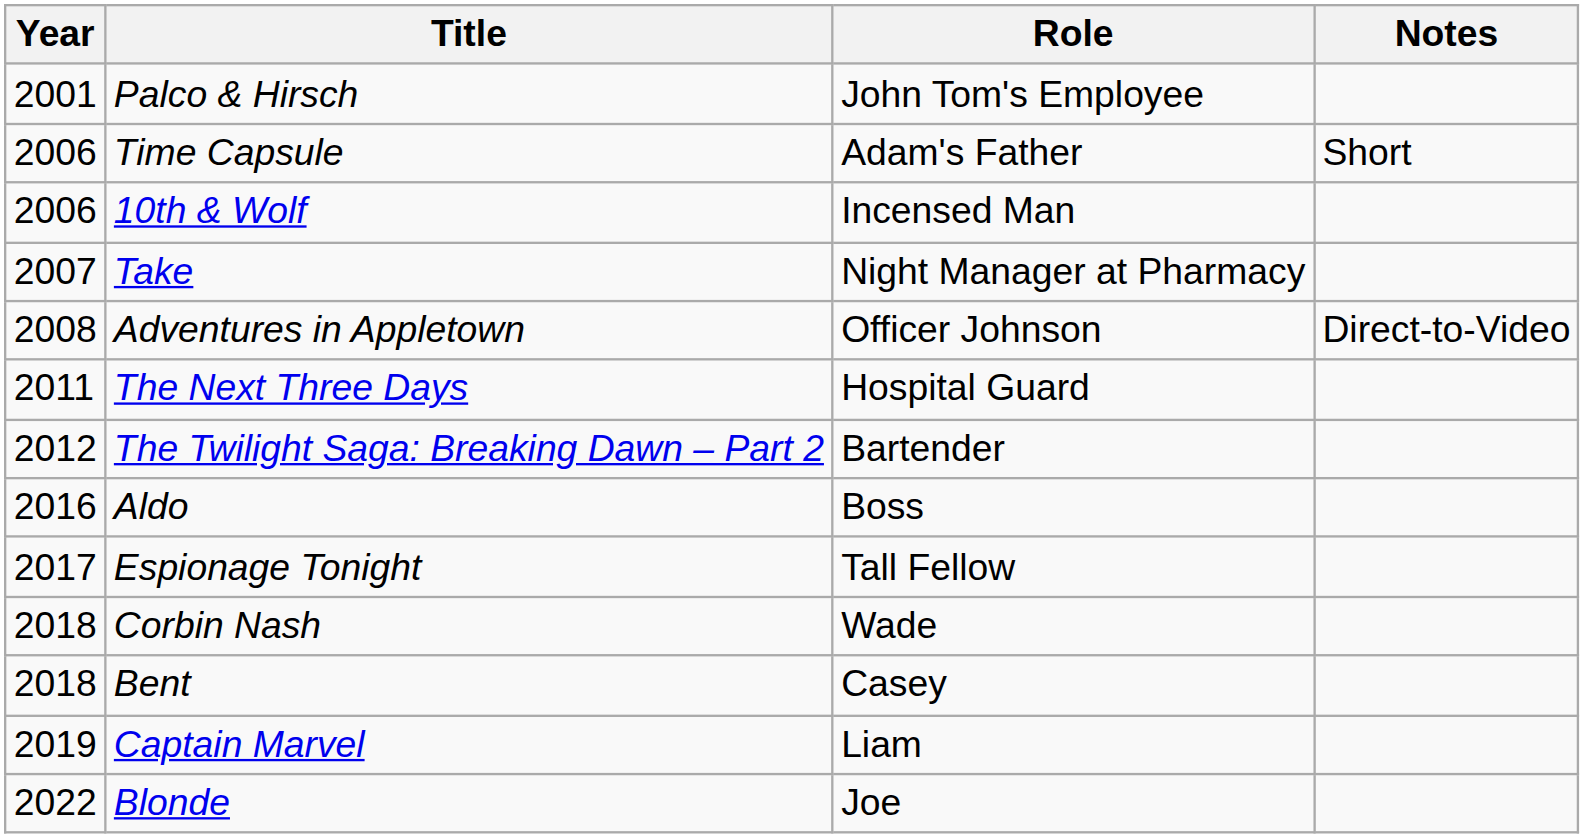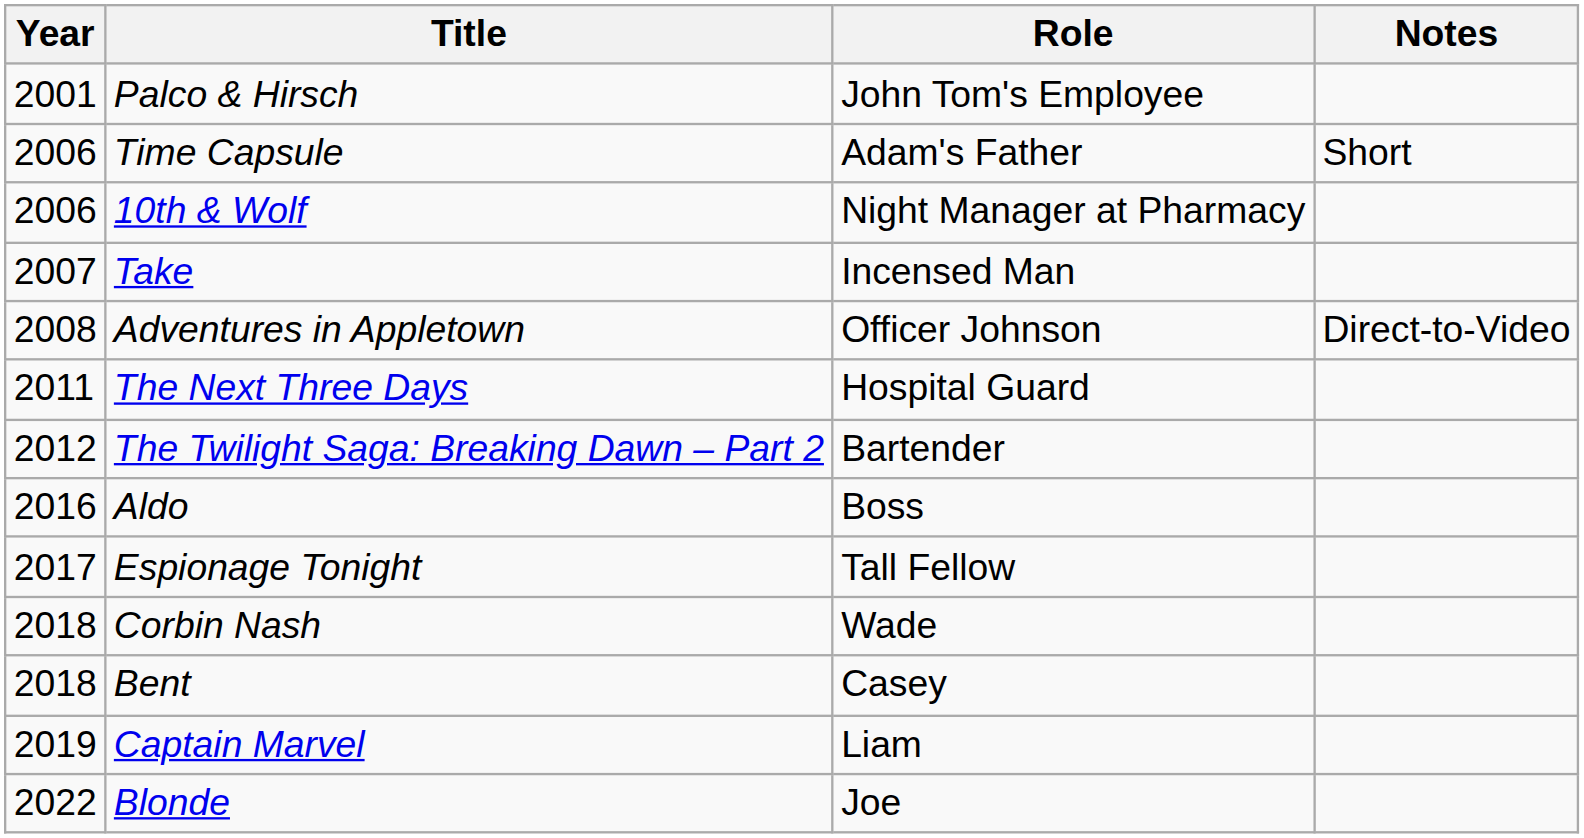10th & Wolf | Role: Incensed Man -> Night Manager at Pharmacy
Take | Role: Night Manager at Pharmacy -> Incensed Man
